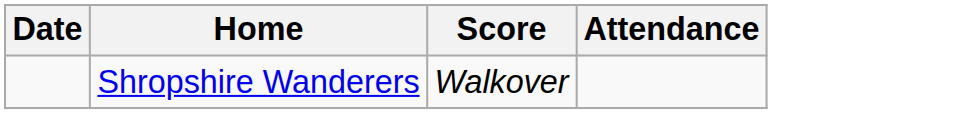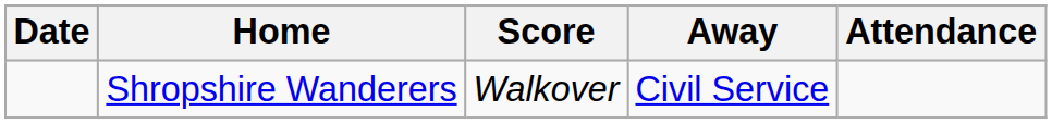+ column: Away | Civil Service
